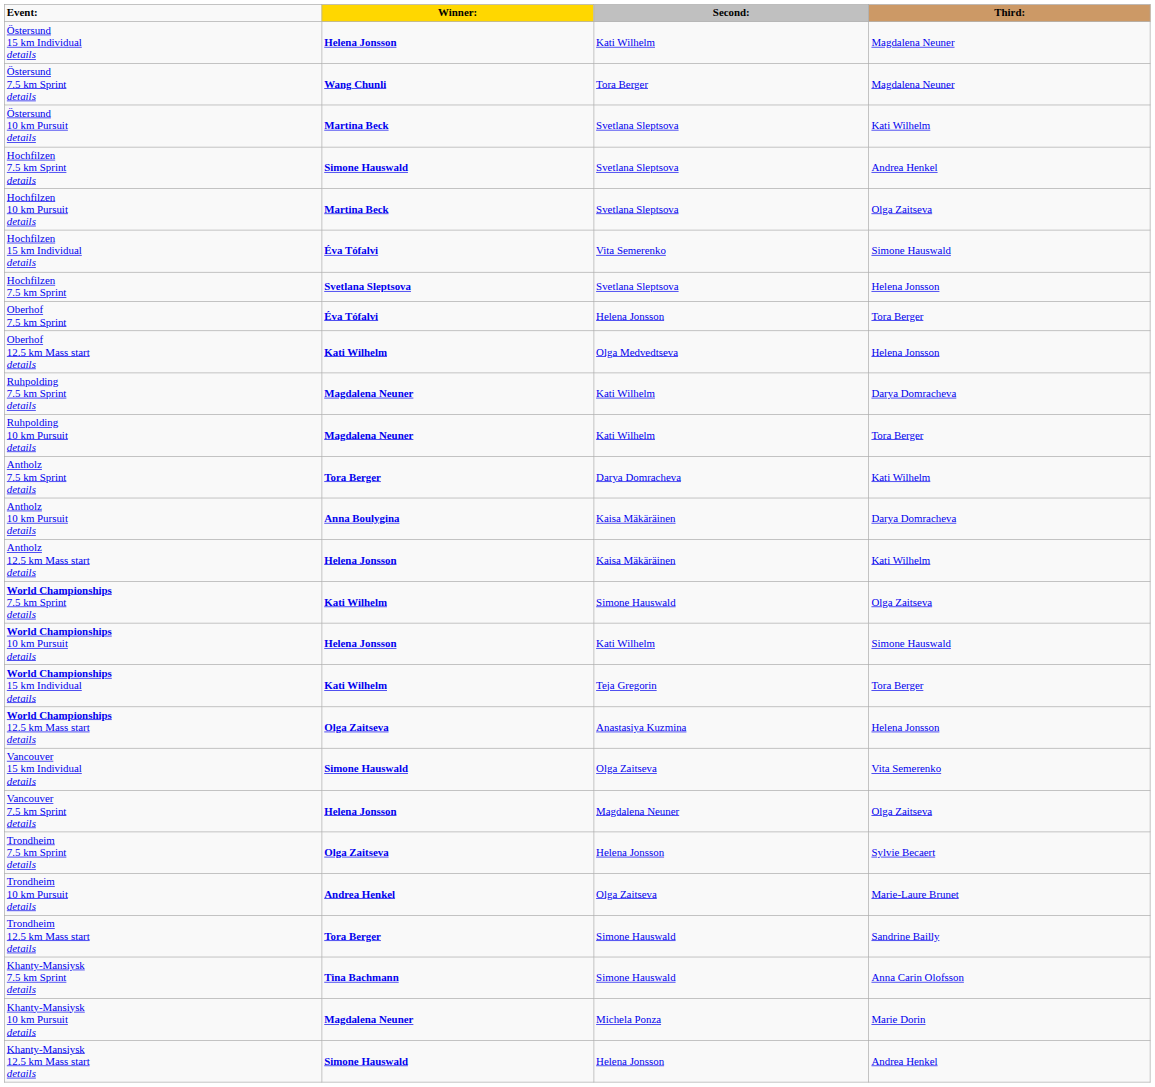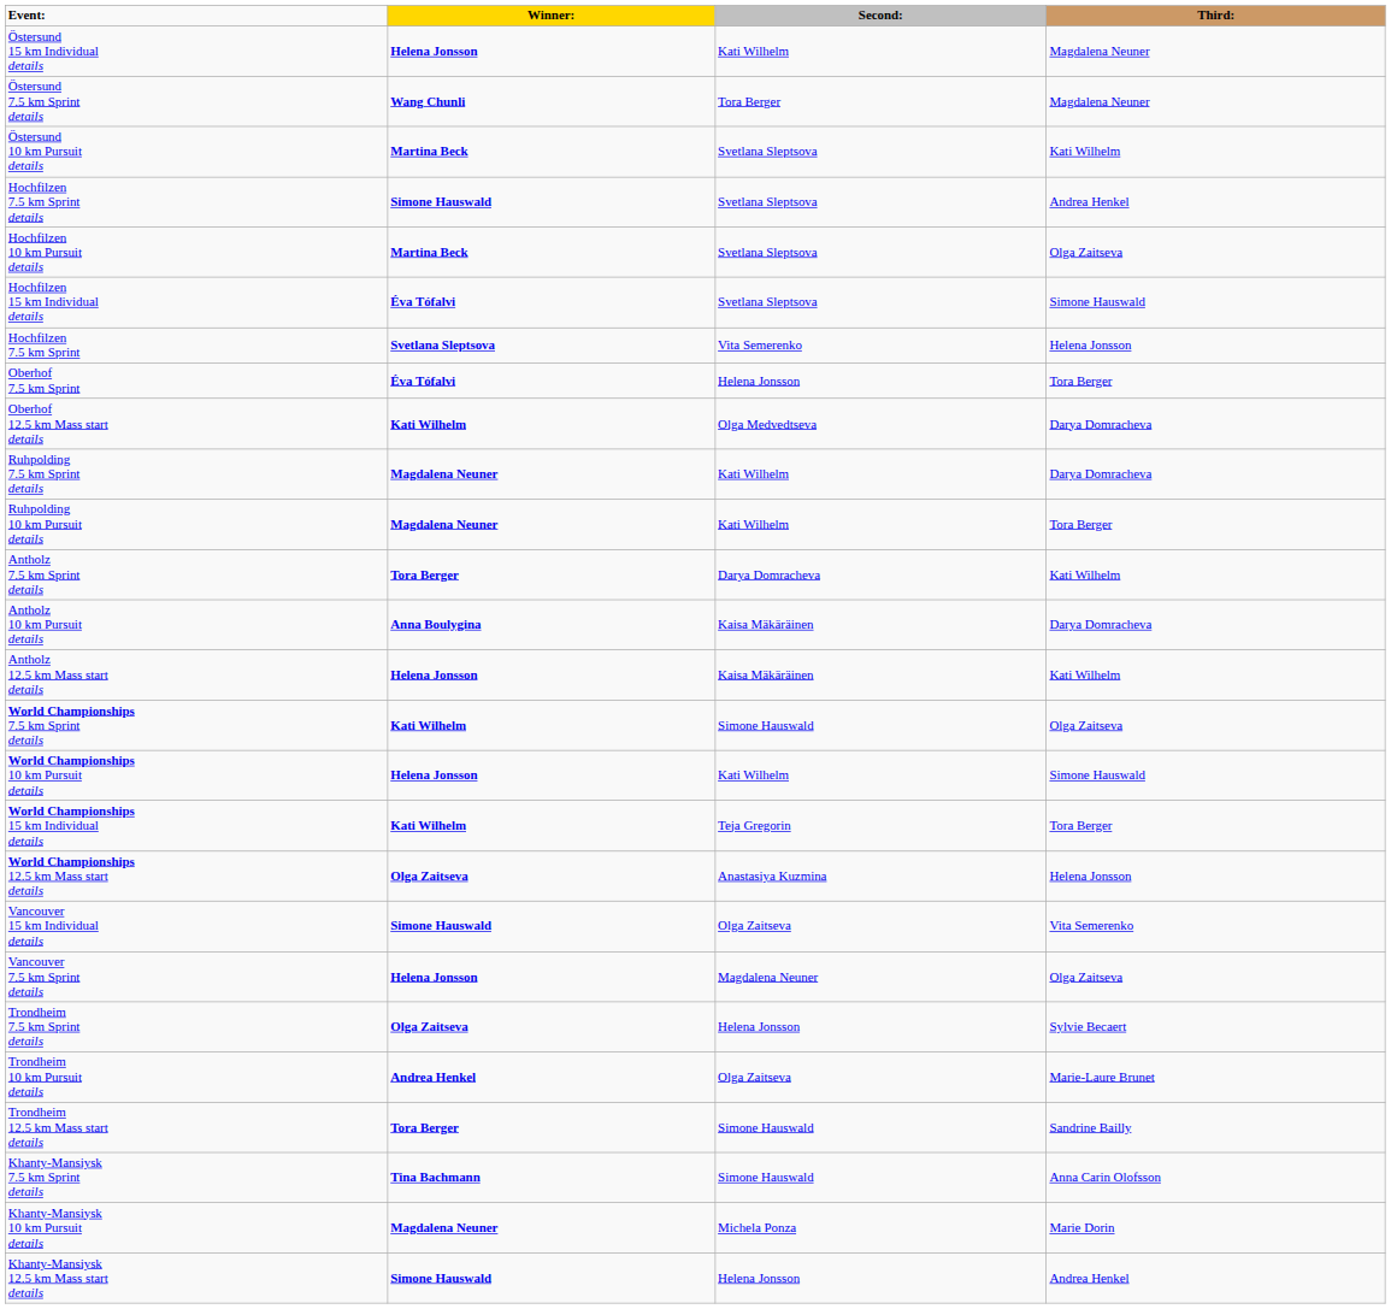Hochfilzen 15 km Individual details | Second:: Vita Semerenko -> Svetlana Sleptsova
Hochfilzen 7.5 km Sprint | Second:: Svetlana Sleptsova -> Vita Semerenko
Oberhof 12.5 km Mass start details | Third:: Helena Jonsson -> Darya Domracheva
